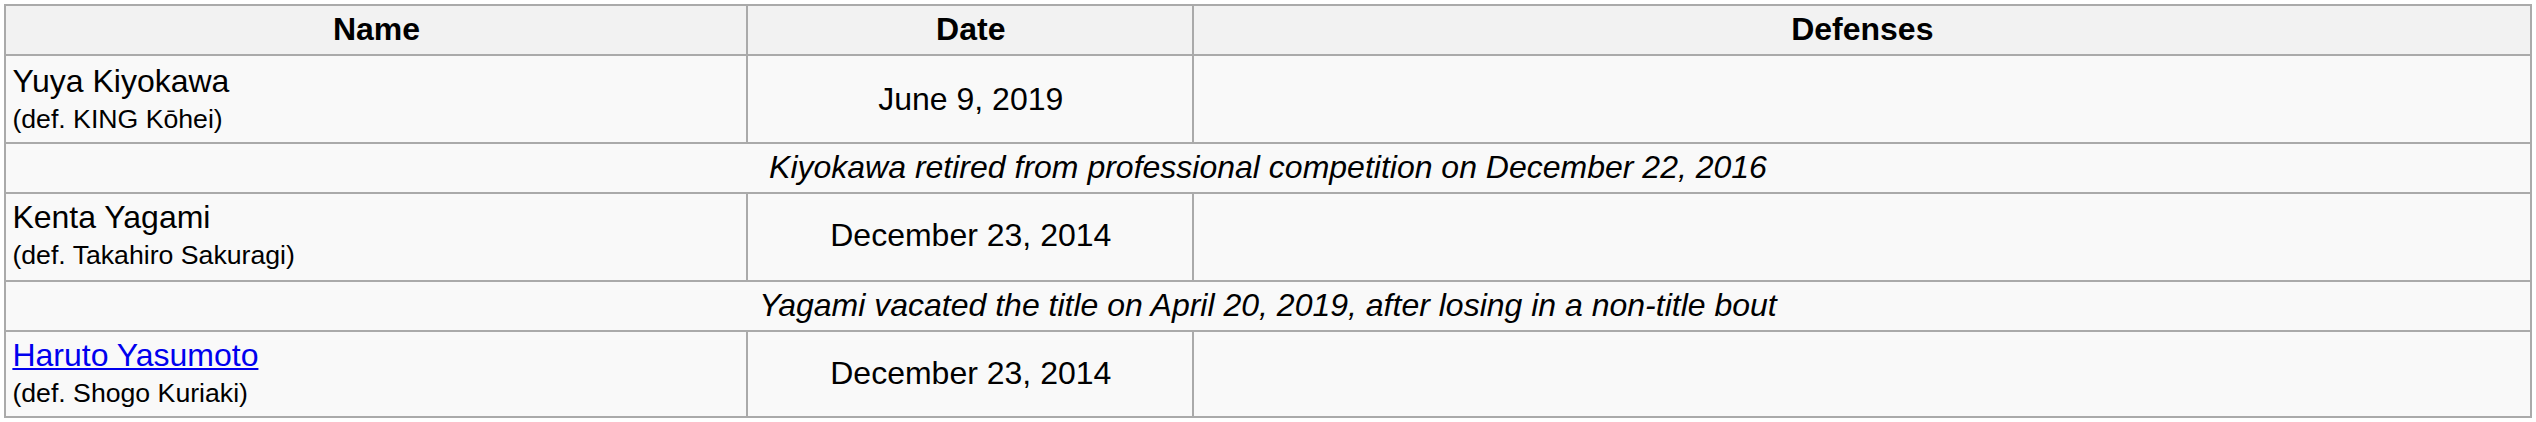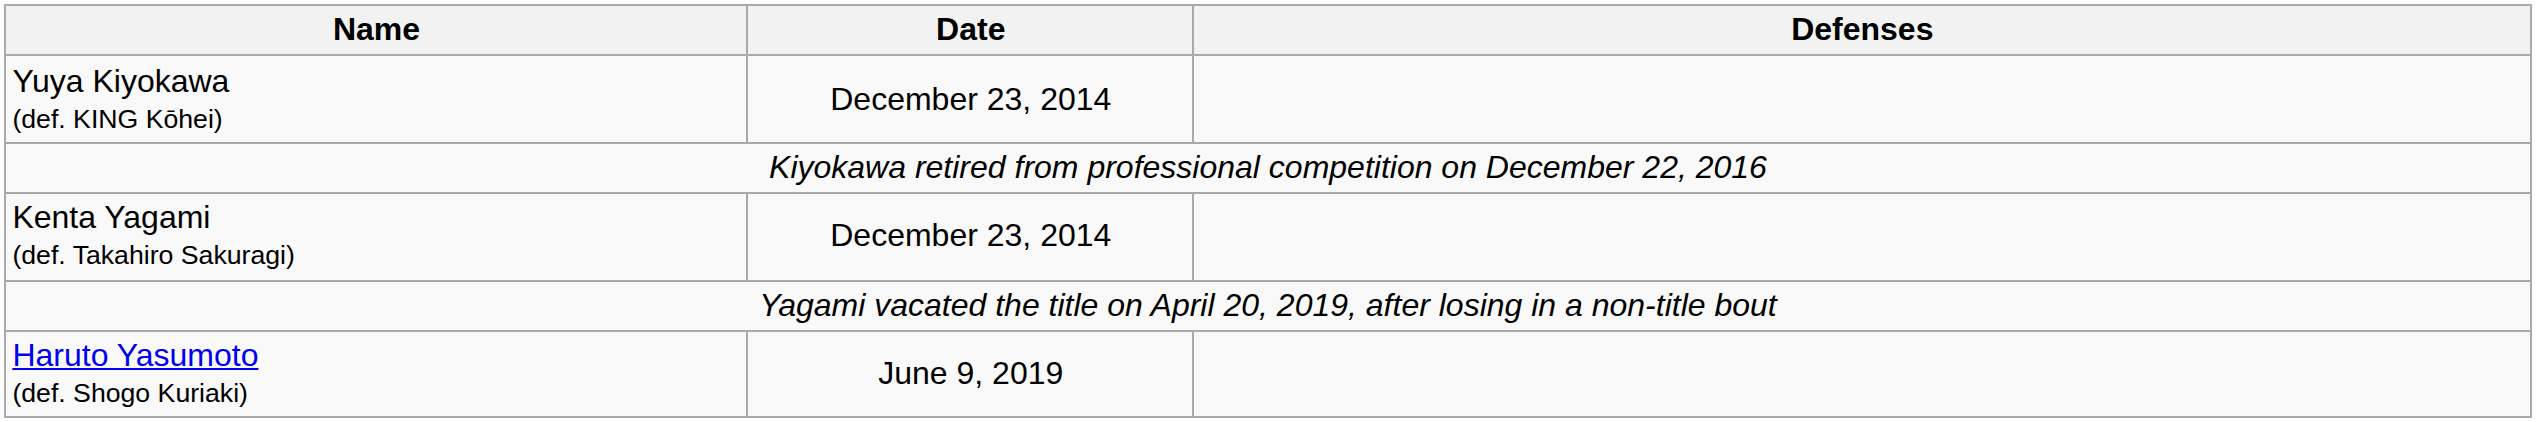Yuya Kiyokawa (def. KING Kōhei) | Date: June 9, 2019 -> December 23, 2014
Haruto Yasumoto (def. Shogo Kuriaki) | Date: December 23, 2014 -> June 9, 2019
